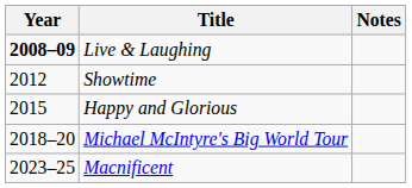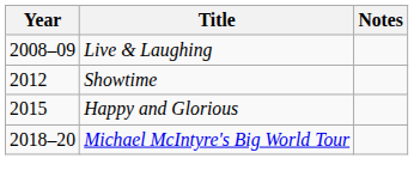Live & Laughing | Year: bold -> normal
- row: 2023–25 | Macnificent
